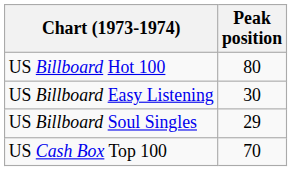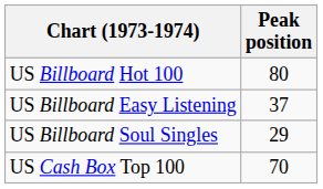US Billboard Easy Listening | Peak position: 30 -> 37
